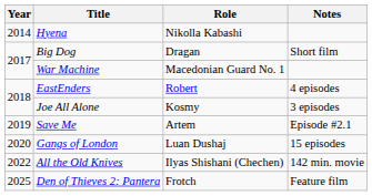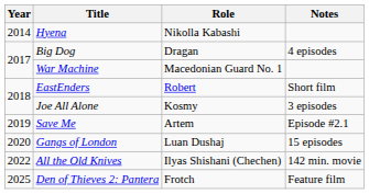Big Dog | Notes: Short film -> 4 episodes
EastEnders | Notes: 4 episodes -> Short film
